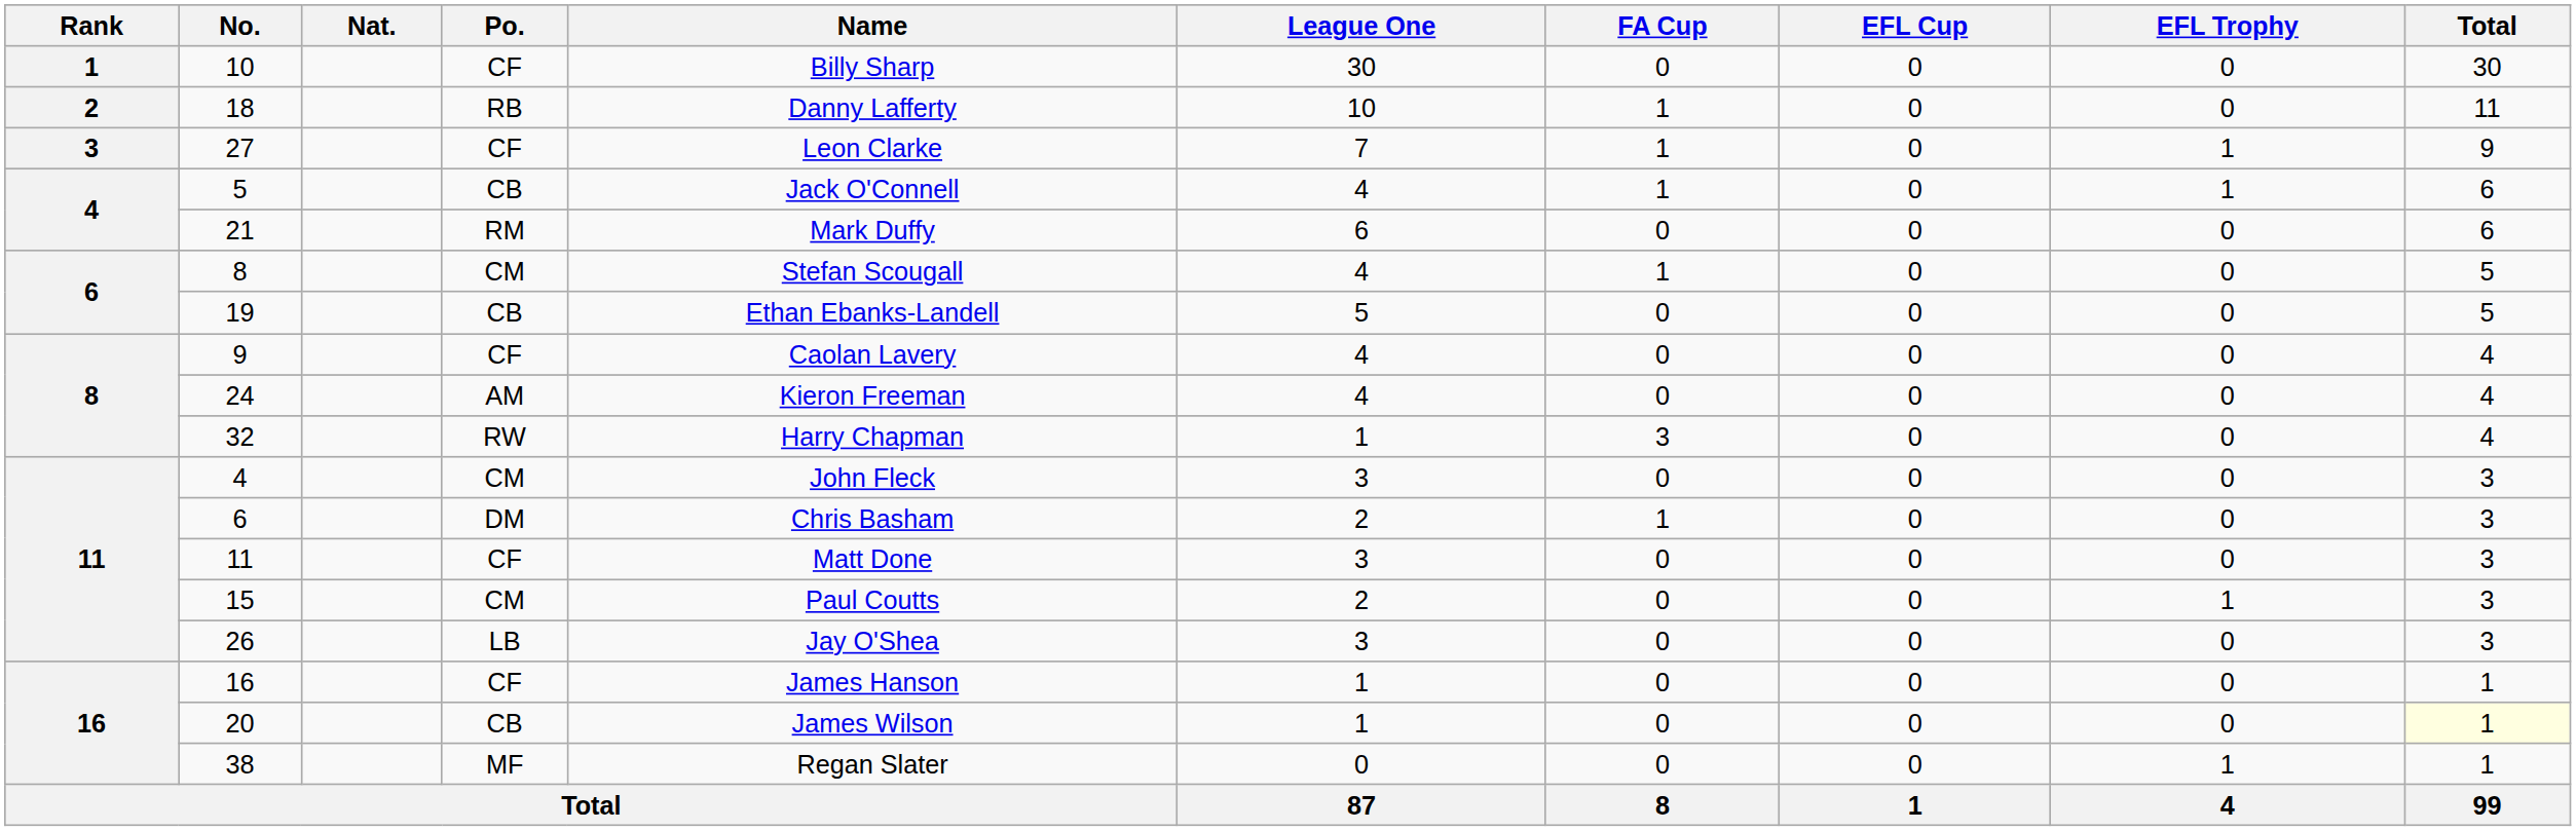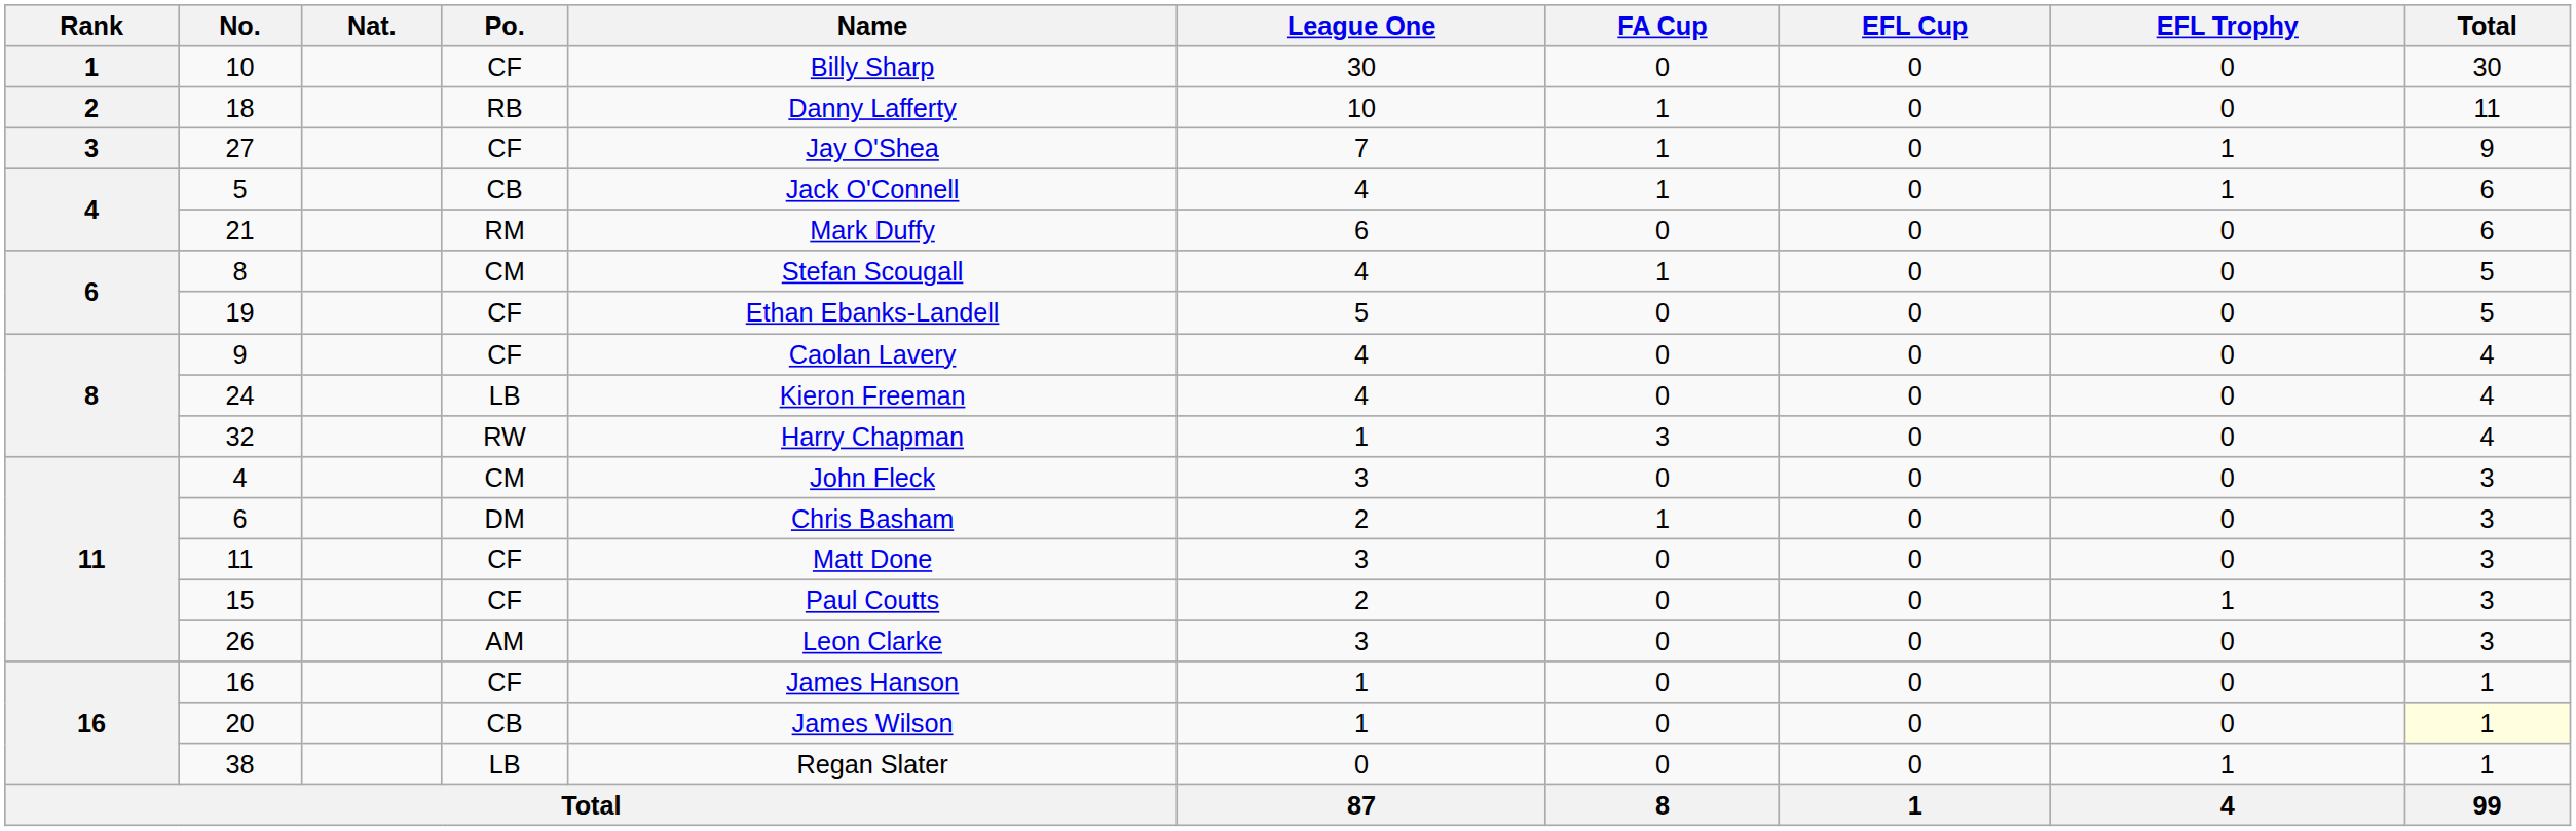27 | Name: Leon Clarke -> Jay O'Shea
19 | Po.: CB -> CF
24 | Po.: AM -> LB
15 | Po.: CM -> CF
26 | Po.: LB -> AM
26 | Name: Jay O'Shea -> Leon Clarke
38 | Po.: MF -> LB
